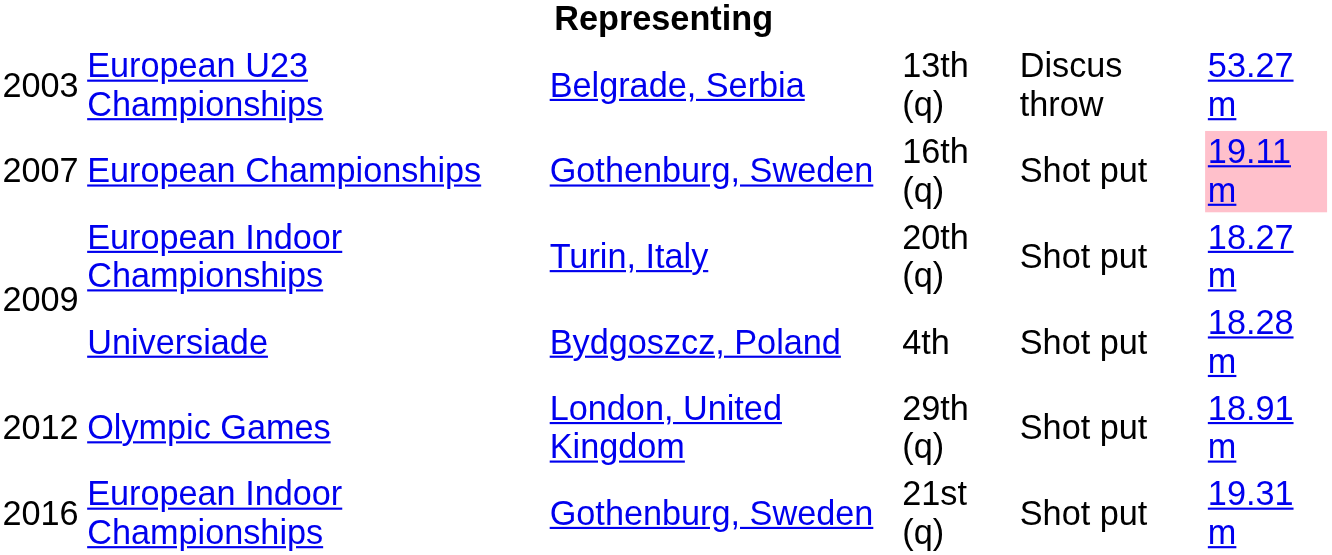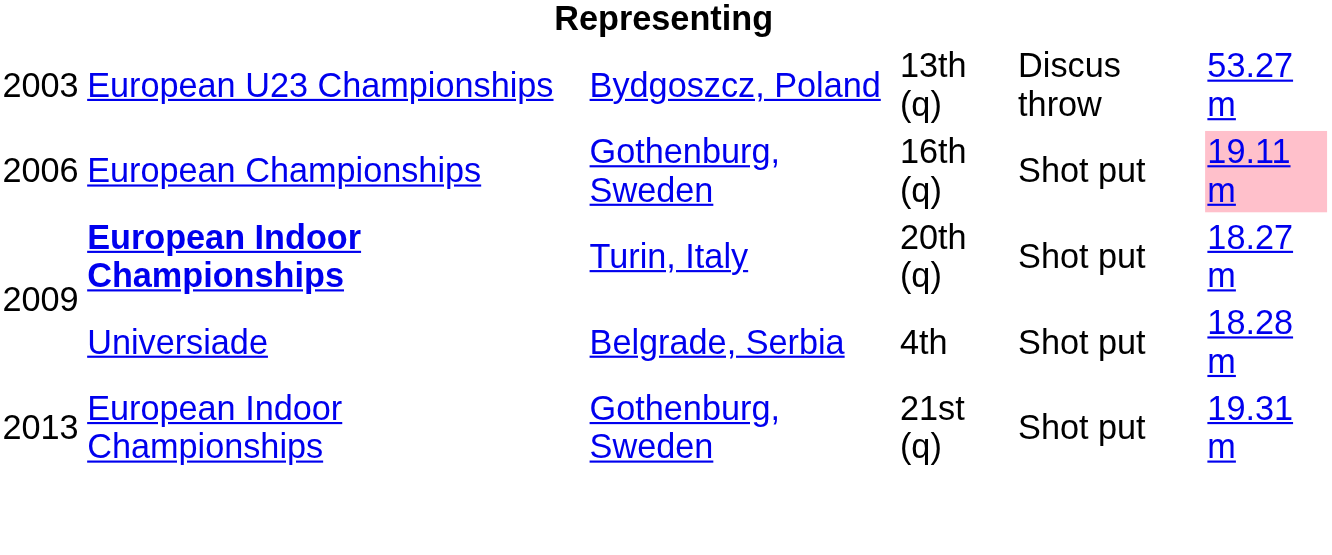13th (q) | column 3: Belgrade, Serbia -> Bydgoszcz, Poland
16th (q) | column 1: 2007 -> 2006
20th (q) | column 2: normal -> bold
4th | column 3: Bydgoszcz, Poland -> Belgrade, Serbia
- row: 2012 | Olympic Games | London, United Kingdom | 29th (q) | Shot put | 18.91 m
21st (q) | column 1: 2016 -> 2013
